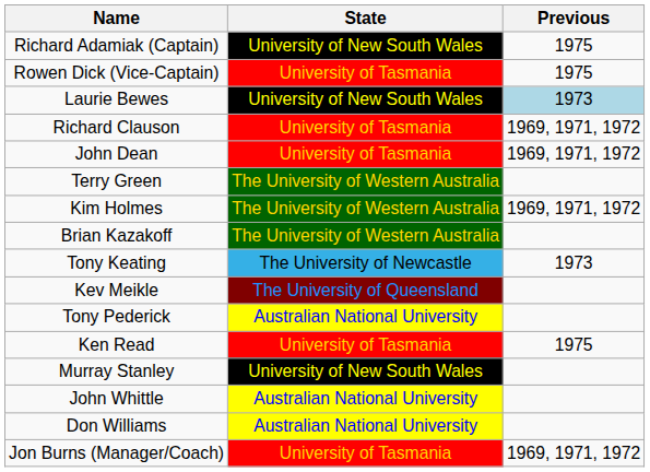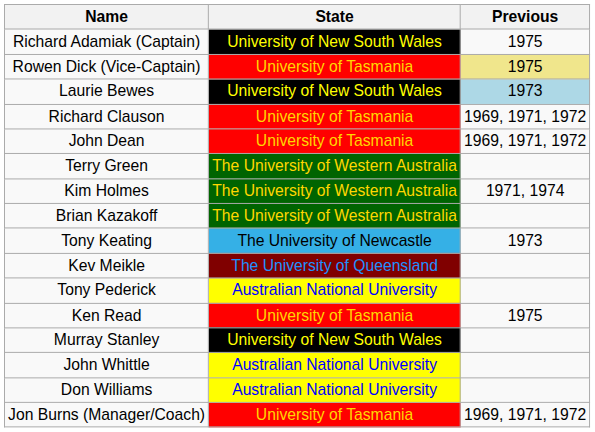Rowen Dick (Vice-Captain) | Previous: no background -> khaki background
Kim Holmes | Previous: 1969, 1971, 1972 -> 1971, 1974
